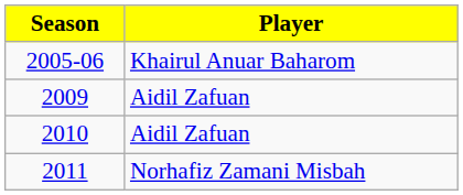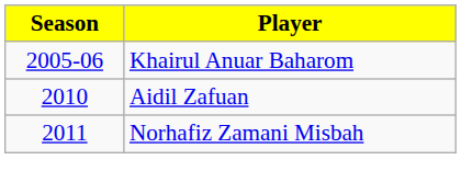- row: 2009 | Aidil Zafuan
